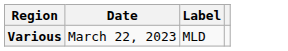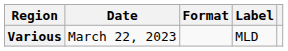+ column: Format
